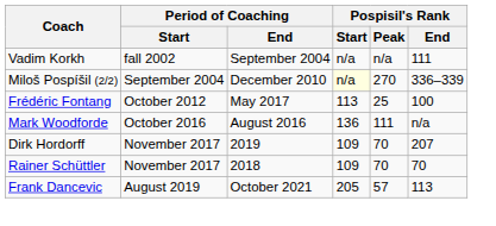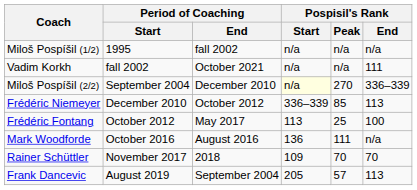+ row: Miloš Pospíšil (1/2) | 1995 | fall 2002 | n/a | n/a | n/a
Vadim Korkh | Period of Coaching / End: September 2004 -> October 2021
+ row: Frédéric Niemeyer | December 2010 | October 2012 | 336–339 | 85 | 113
- row: Dirk Hordorff | November 2017 | 2019 | 109 | 70 | 207
Frank Dancevic | Period of Coaching / End: October 2021 -> September 2004
